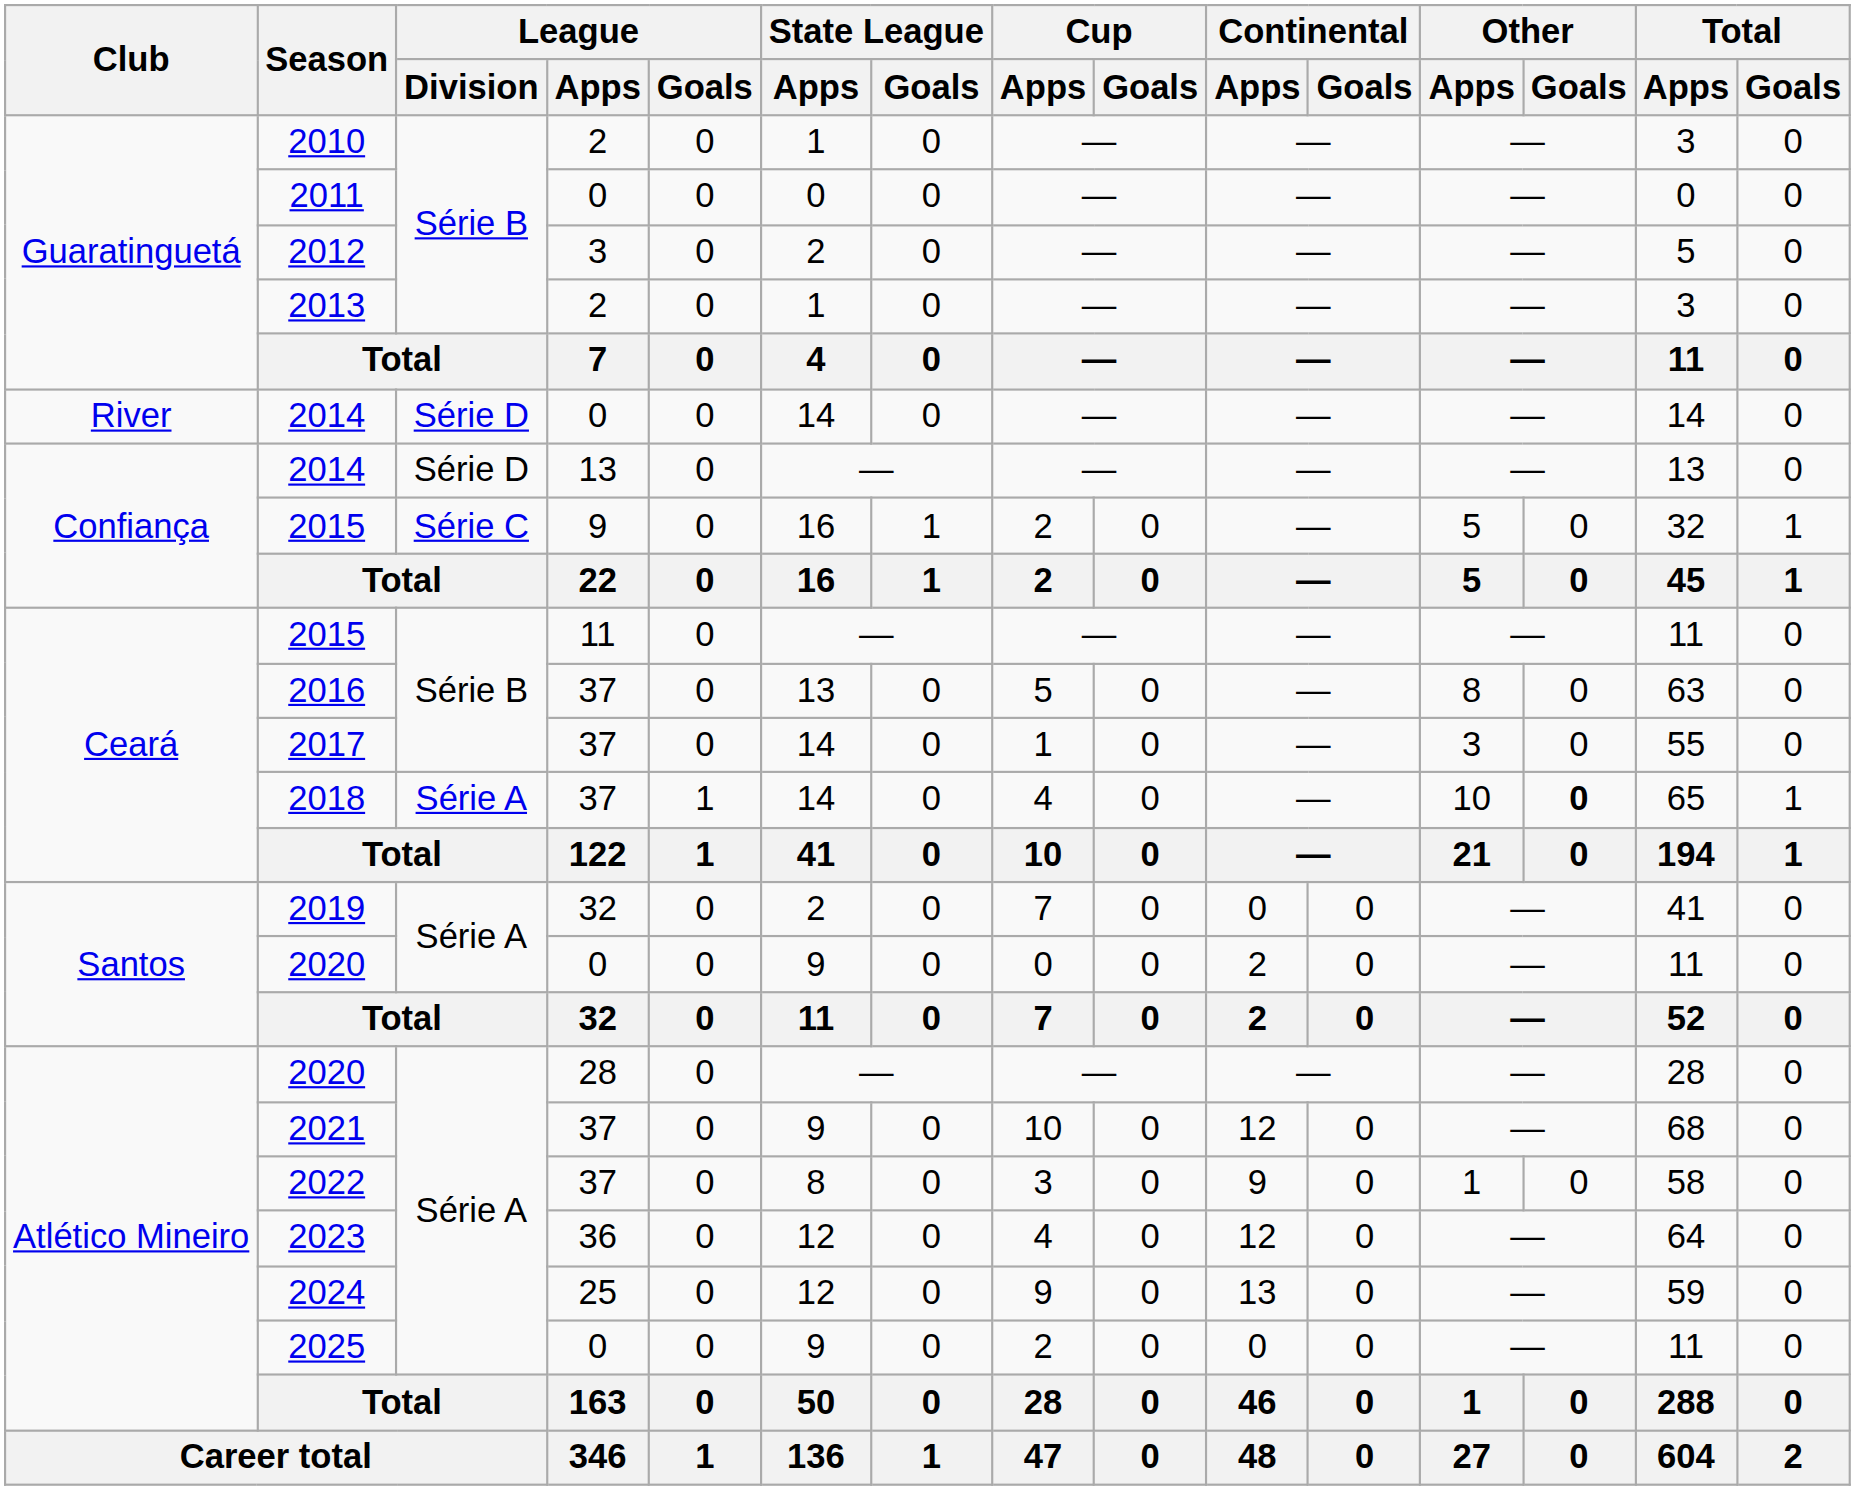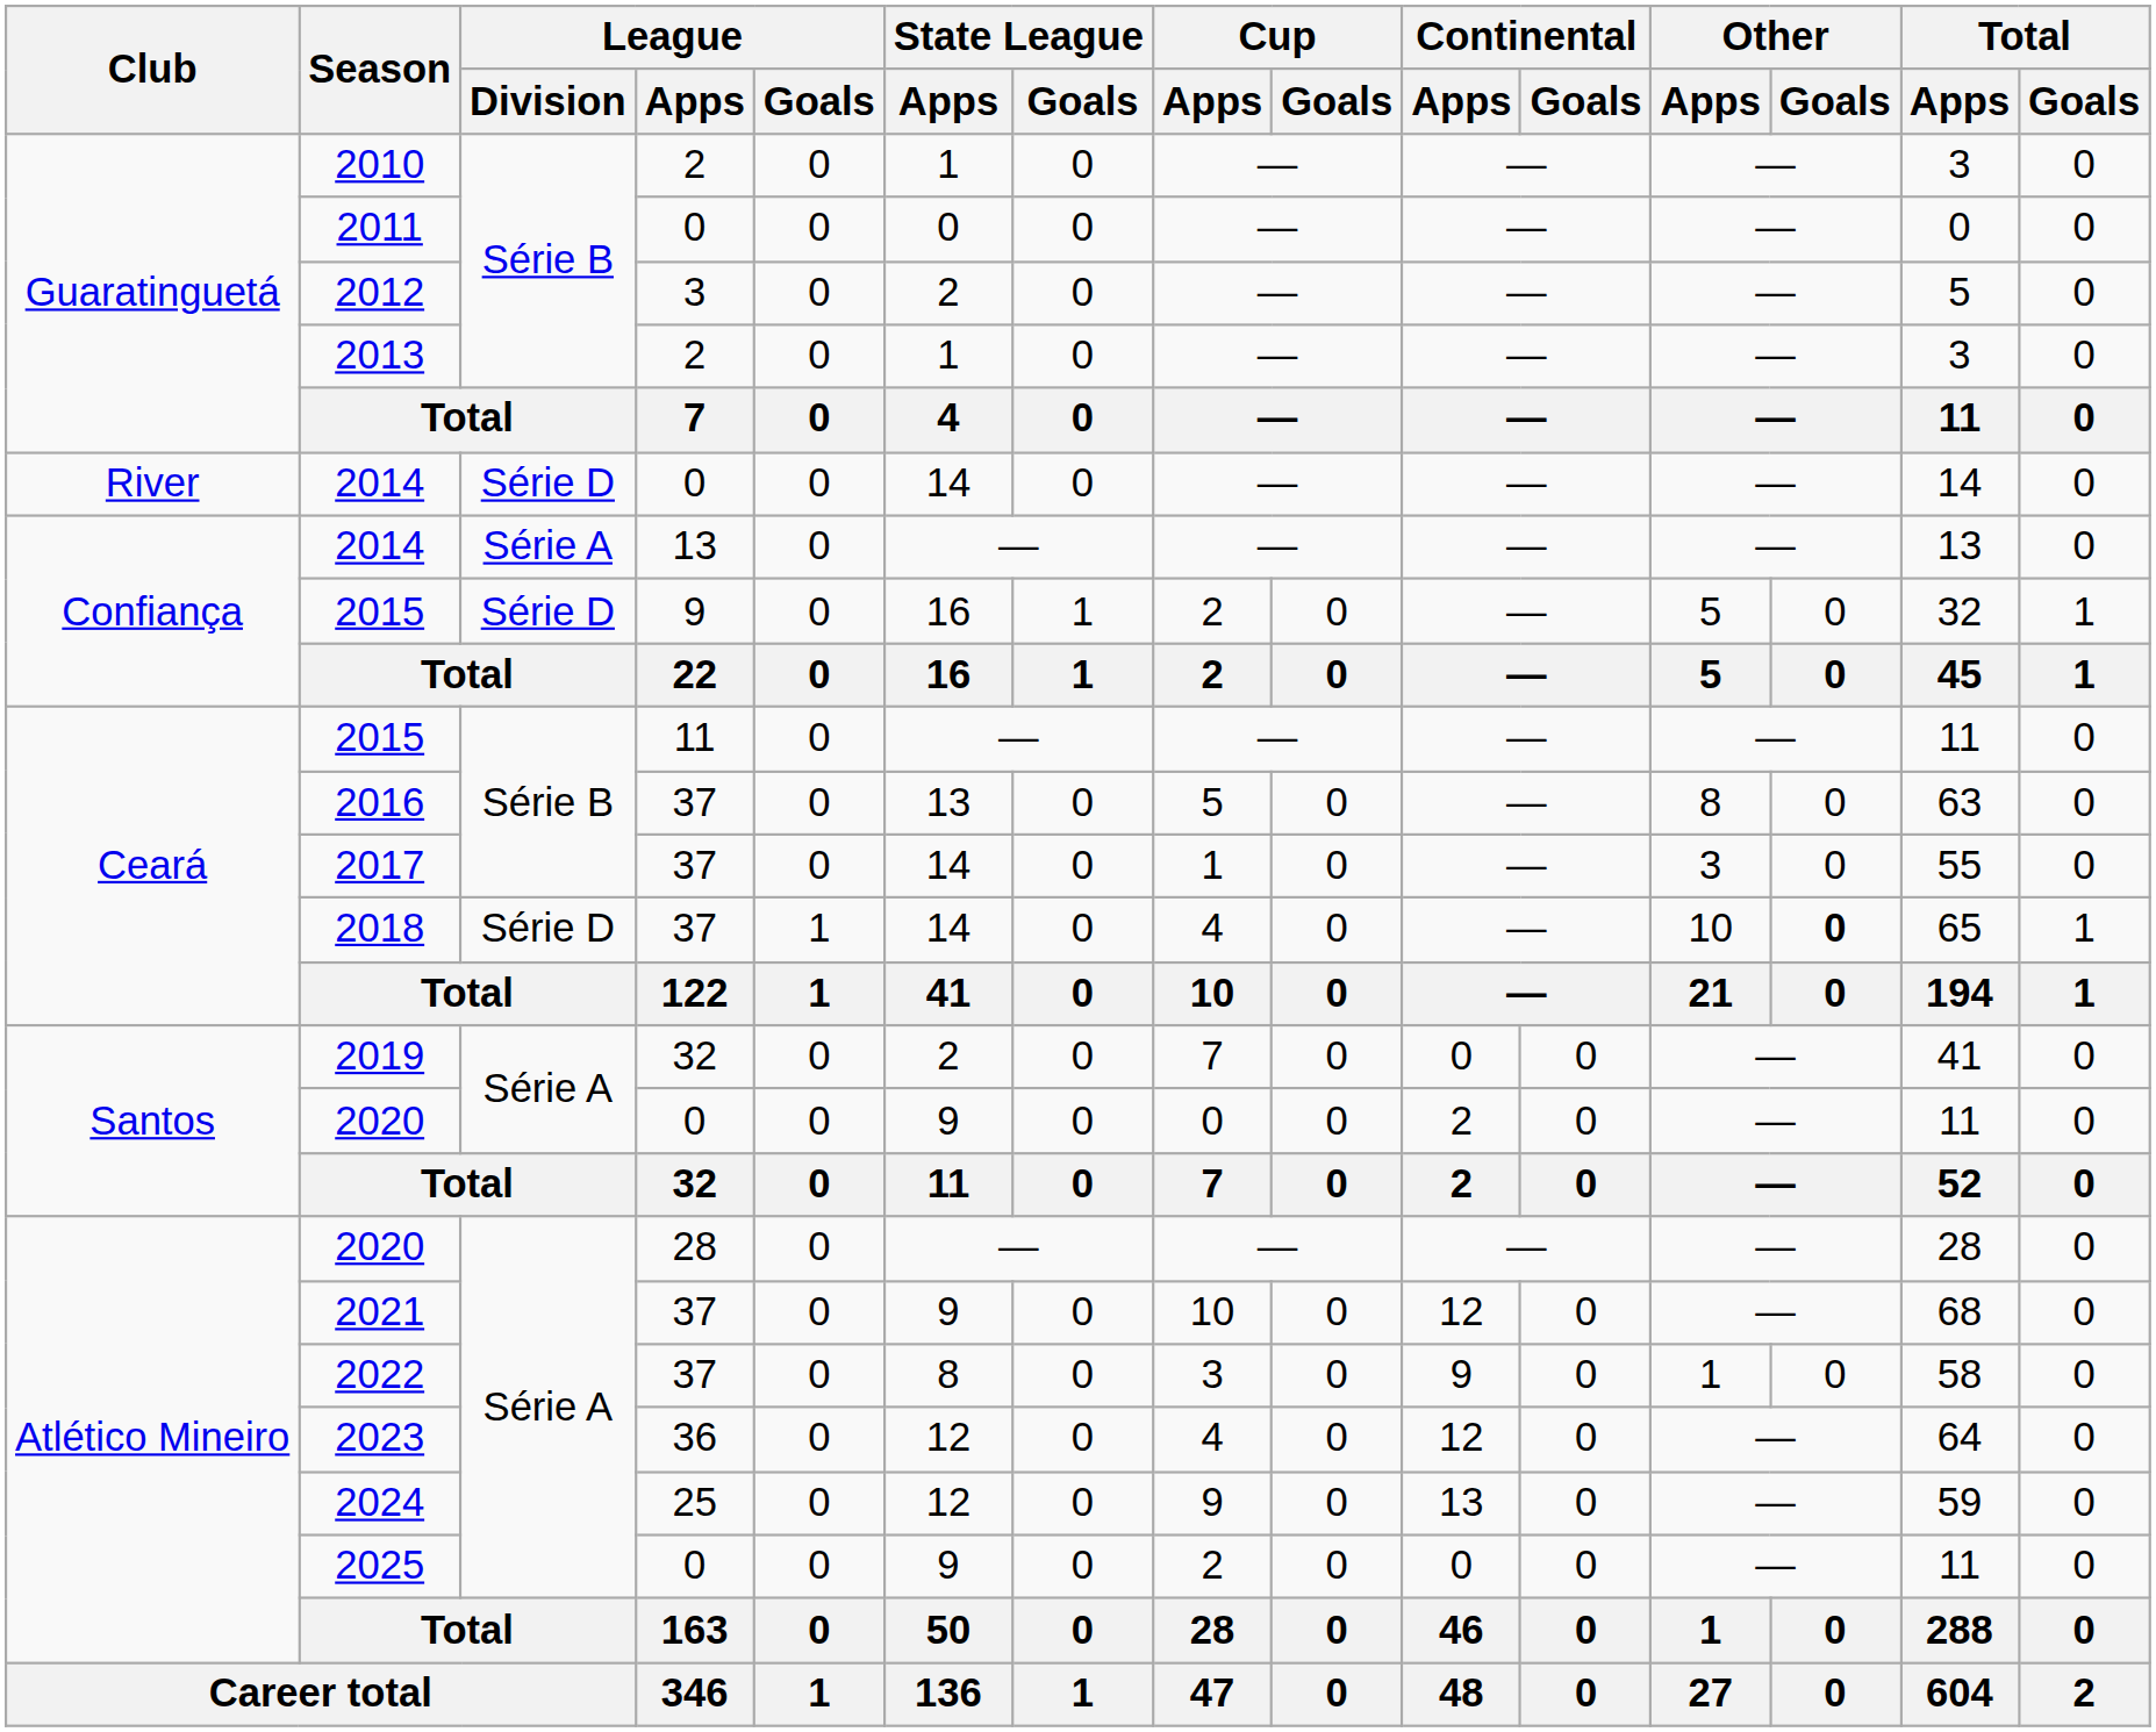2014 / 13 | League / Division: Série D -> Série A
2015 / 9 | League / Division: Série C -> Série D
2018 | League / Division: Série A -> Série D
